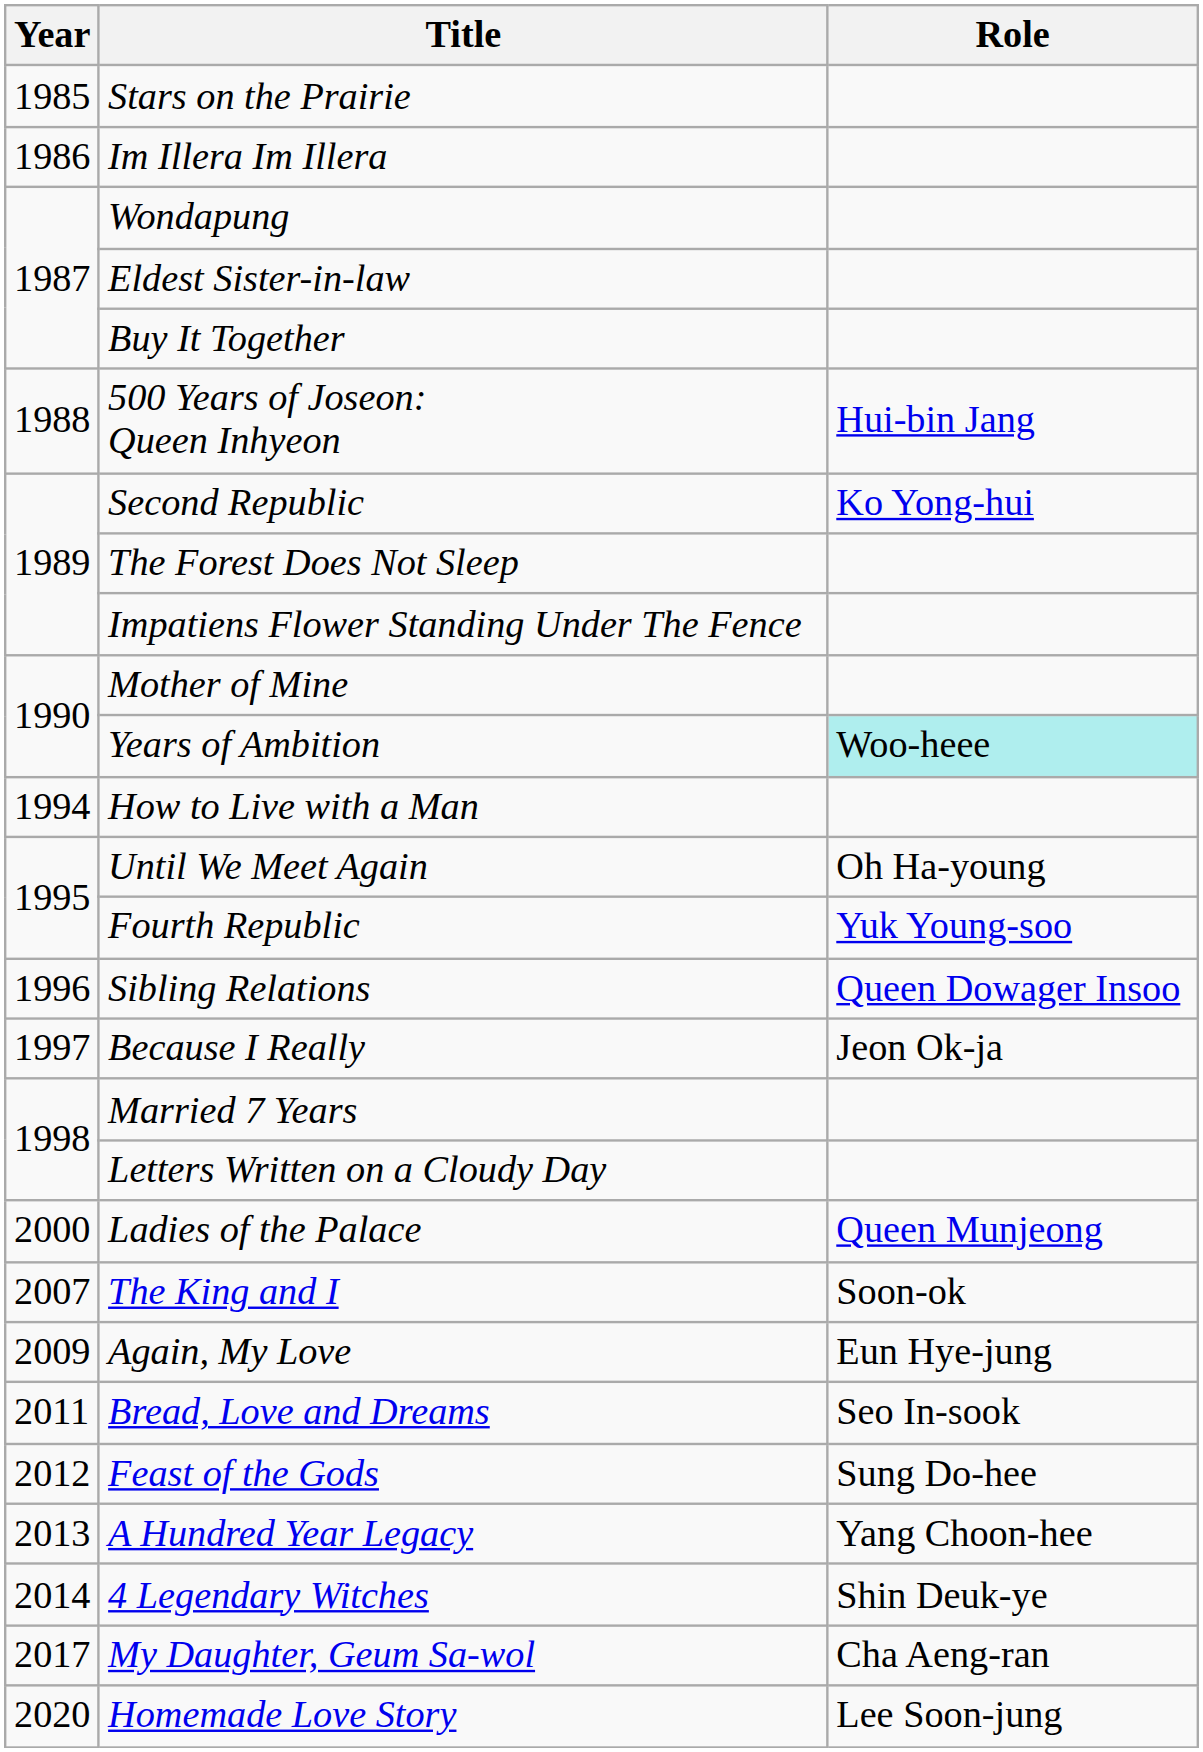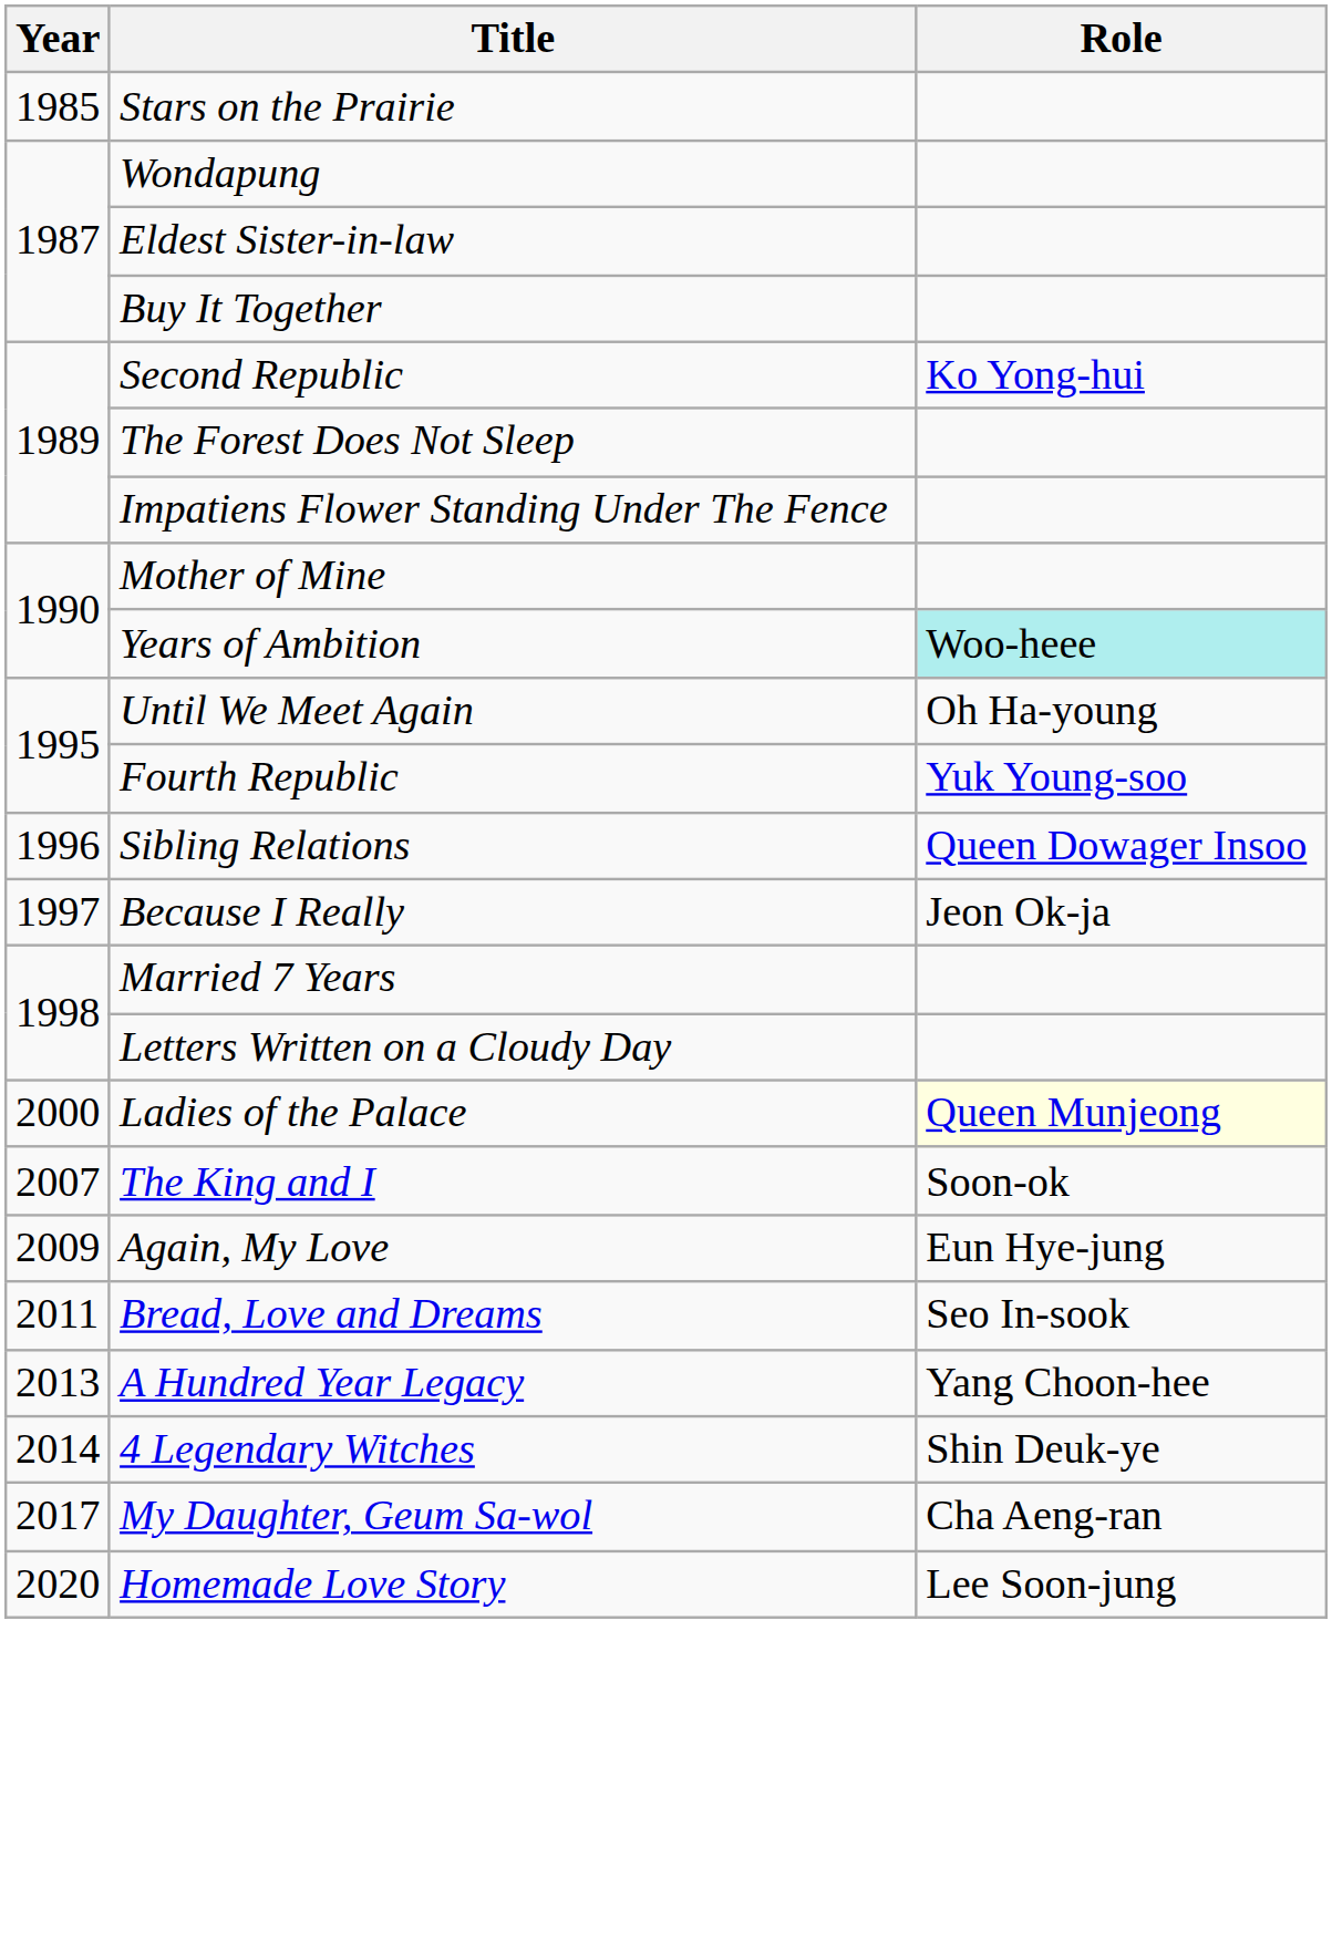- row: 1986 | Im Illera Im Illera
- row: 1988 | 500 Years of Joseon: Queen Inhyeon | Hui-bin Jang
- row: 1994 | How to Live with a Man
Ladies of the Palace | Role: no background -> lightyellow background
- row: 2012 | Feast of the Gods | Sung Do-hee
